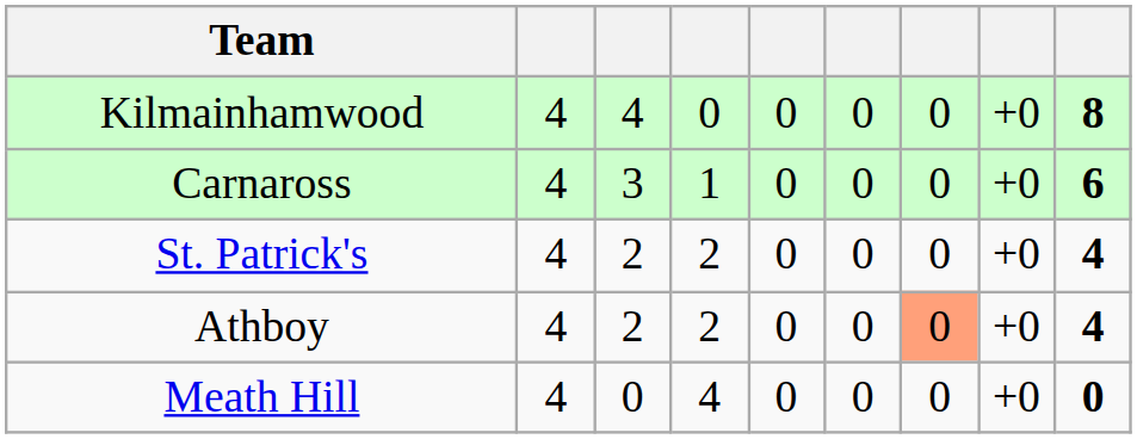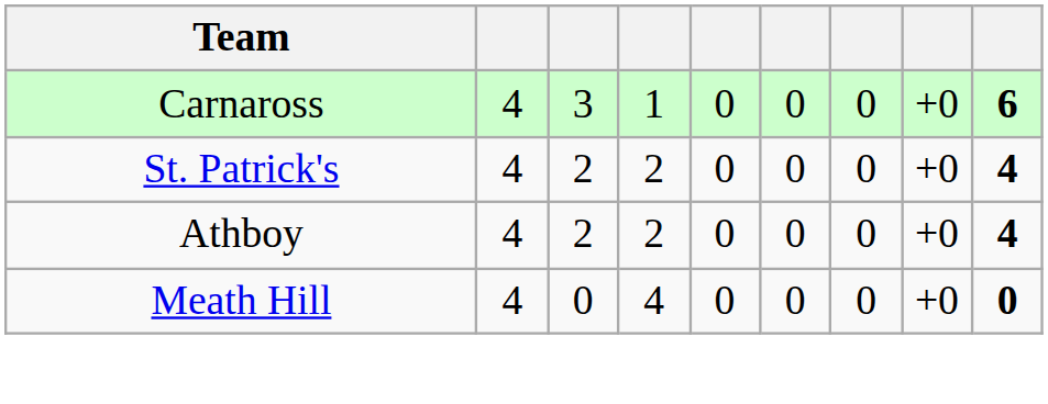- row: Kilmainhamwood | 4 | 4 | 0 | 0 | 0 | 0 | +0 | 8
Athboy | column 7: lightsalmon background -> no background
